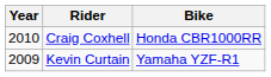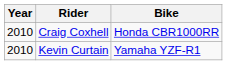Kevin Curtain | Year: 2009 -> 2010
